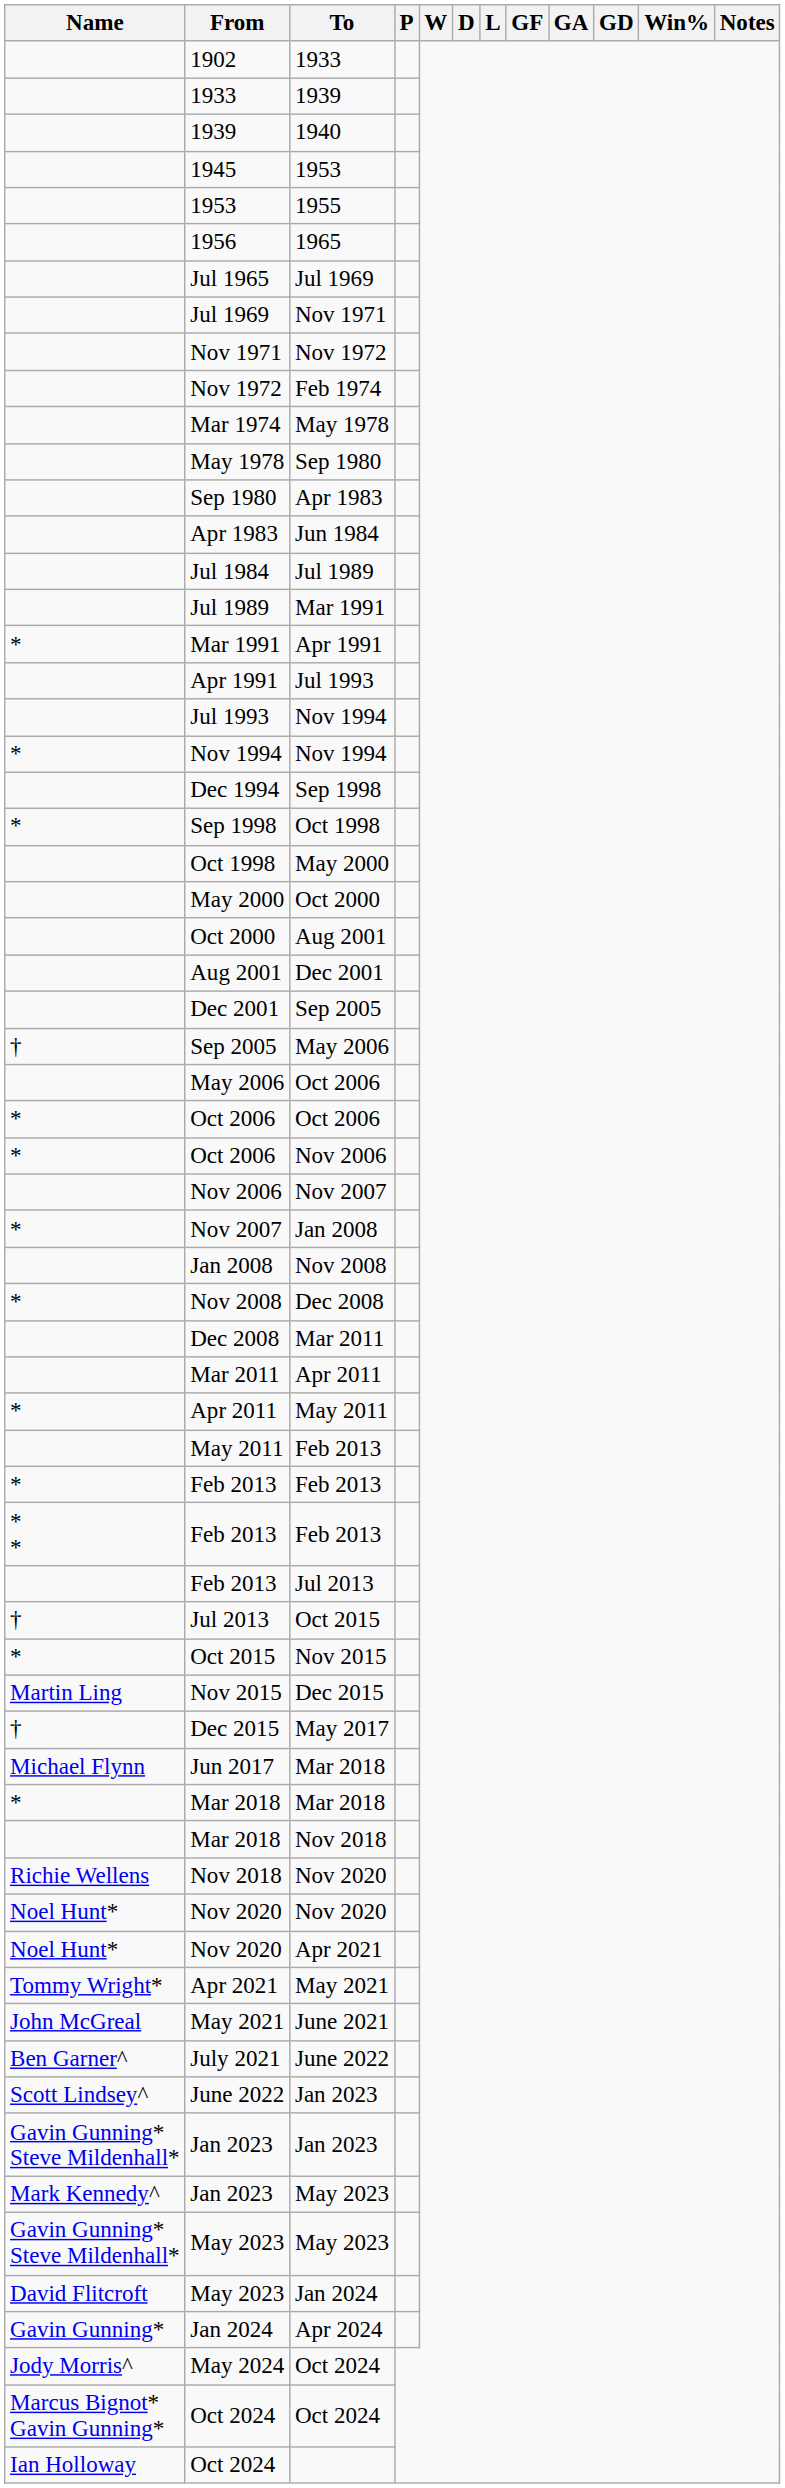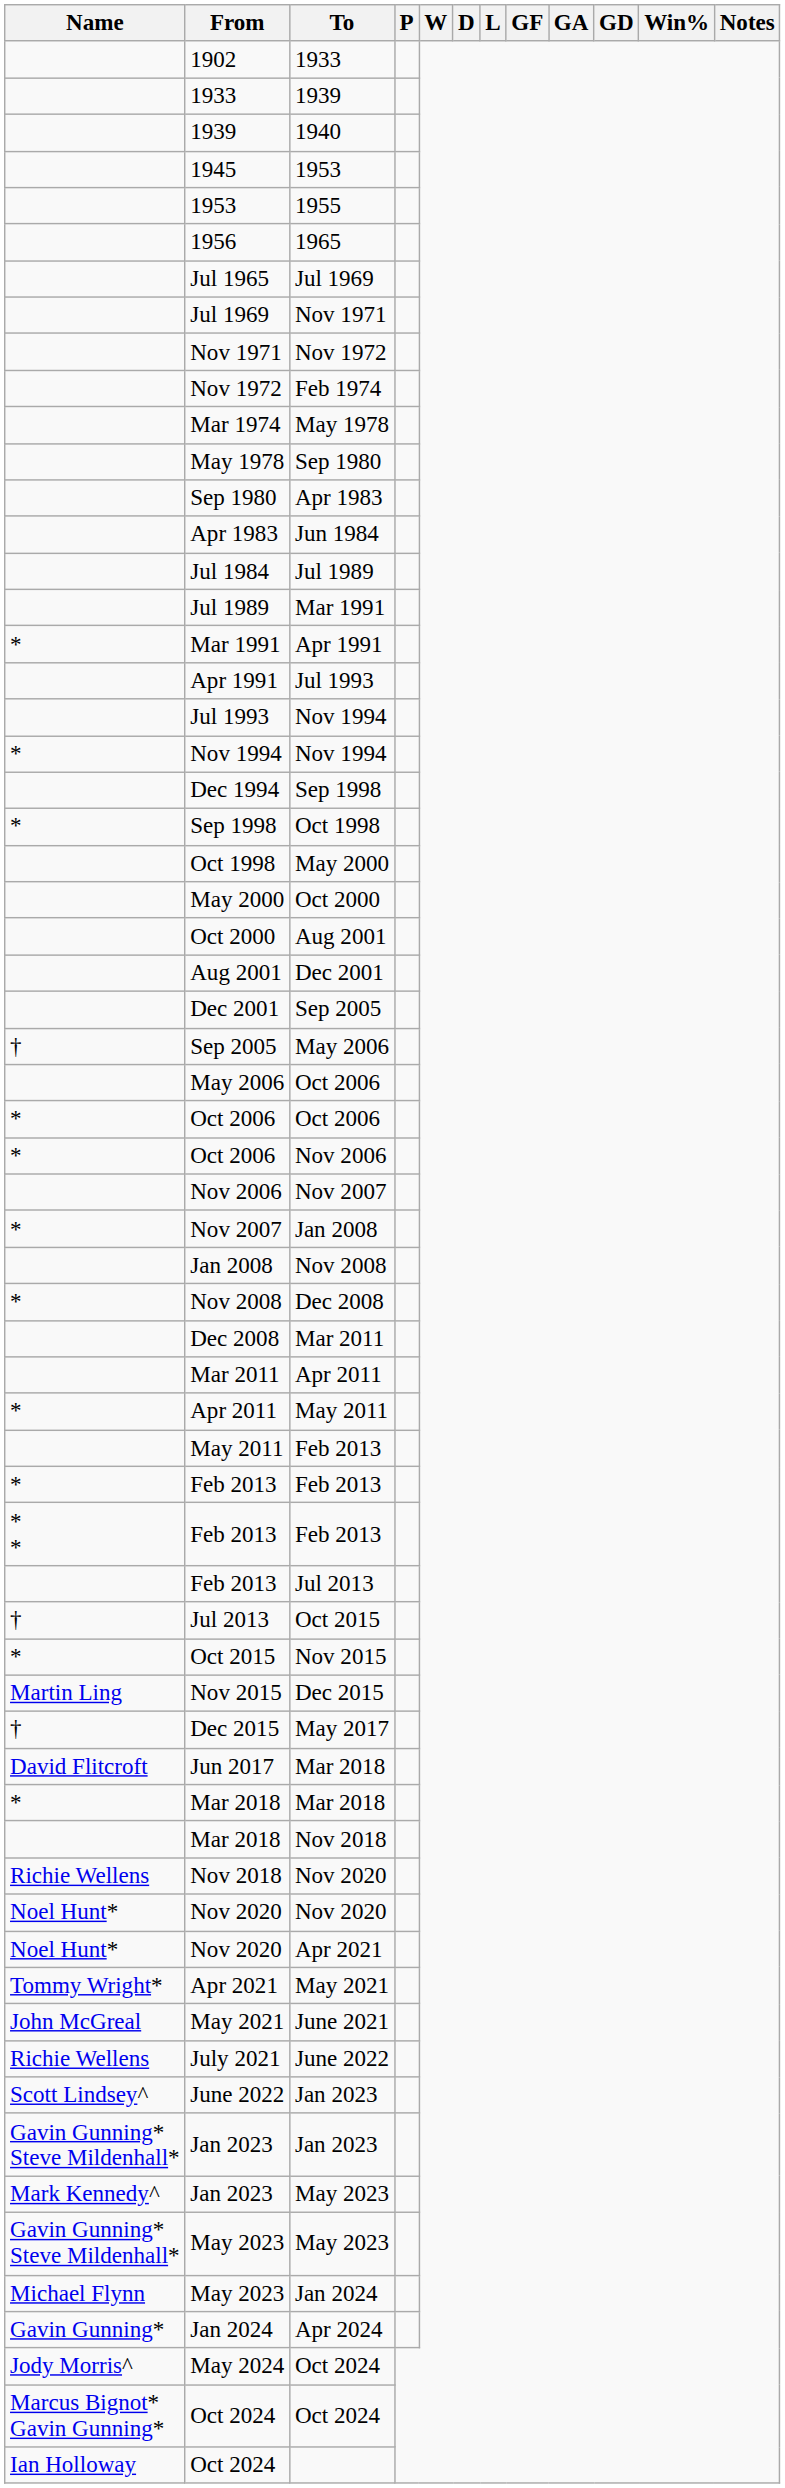Jun 2017 | Name: Michael Flynn -> David Flitcroft
July 2021 | Name: Ben Garner^ -> Richie Wellens
May 2023 / Jan 2024 | Name: David Flitcroft -> Michael Flynn
